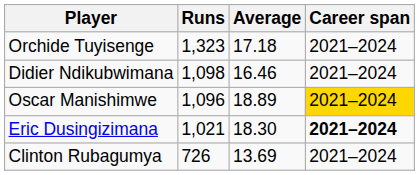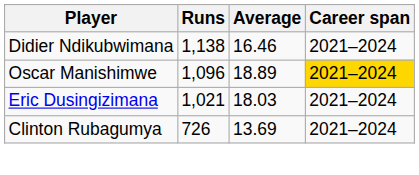- row: Orchide Tuyisenge | 1,323 | 17.18 | 2021–2024
Didier Ndikubwimana | Runs: 1,098 -> 1,138
Eric Dusingizimana | Average: 18.30 -> 18.03
Eric Dusingizimana | Career span: bold -> normal
